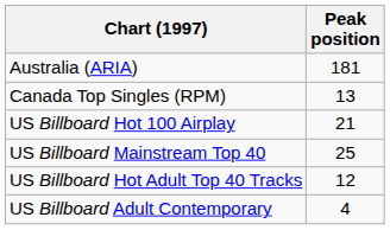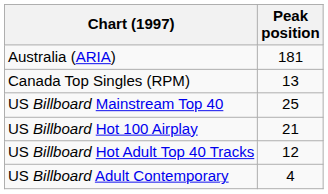rows swapped: US Billboard Hot 100 Airplay <-> US Billboard Mainstream Top 40
